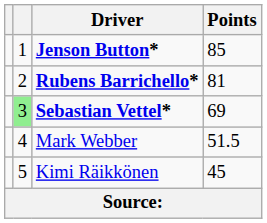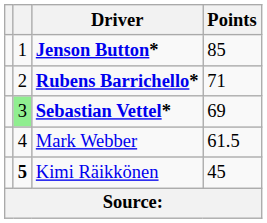Rubens Barrichello* | Points: 81 -> 71
Mark Webber | Points: 51.5 -> 61.5
Kimi Räikkönen | column 2: normal -> bold
